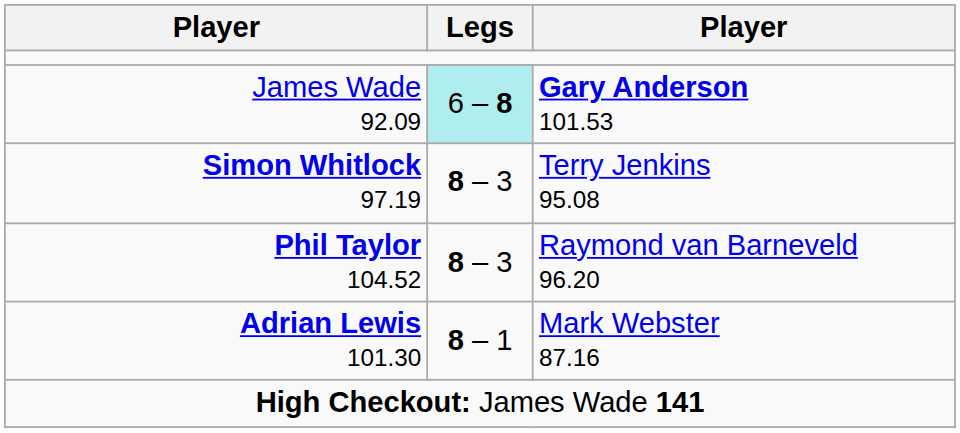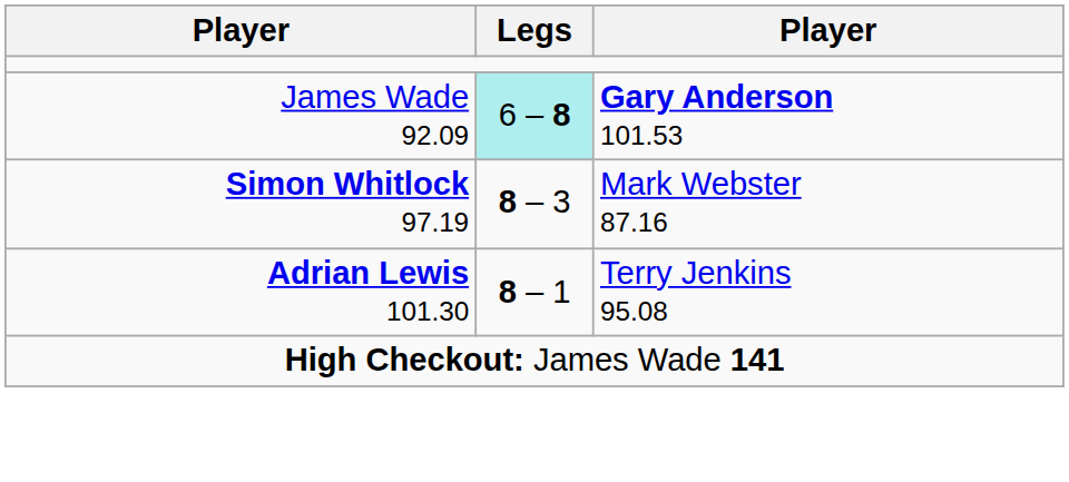Simon Whitlock 97.19 | column 3: Terry Jenkins 95.08 -> Mark Webster 87.16
- row: Phil Taylor 104.52 | 8 – 3 | Raymond van Barneveld 96.20
Adrian Lewis 101.30 | column 3: Mark Webster 87.16 -> Terry Jenkins 95.08
